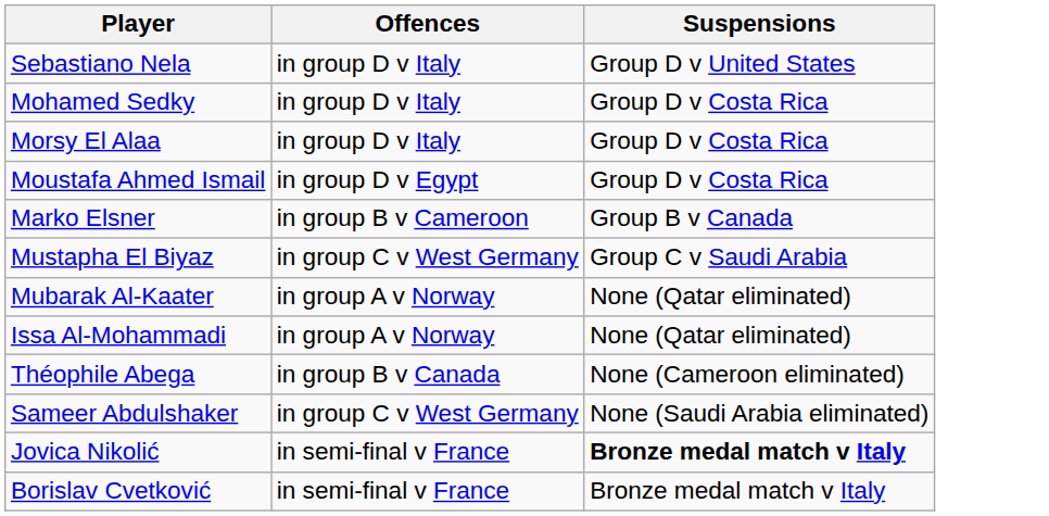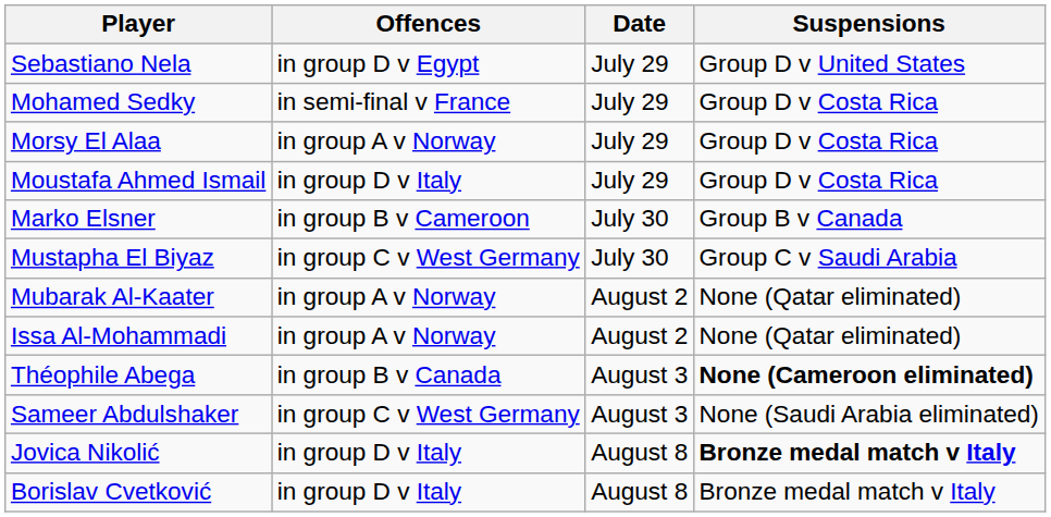+ column: Date | July 29 | July 29 | July 29 | July 29 | July 30 | July 30 | August 2 | August 2 | August 3 | August 3 | August 8 | August 8
Sebastiano Nela | Offences: in group D v Italy -> in group D v Egypt
Mohamed Sedky | Offences: in group D v Italy -> in semi-final v France
Morsy El Alaa | Offences: in group D v Italy -> in group A v Norway
Moustafa Ahmed Ismail | Offences: in group D v Egypt -> in group D v Italy
Théophile Abega | Suspensions: normal -> bold
Jovica Nikolić | Offences: in semi-final v France -> in group D v Italy
Borislav Cvetković | Offences: in semi-final v France -> in group D v Italy
